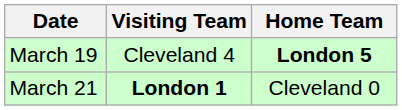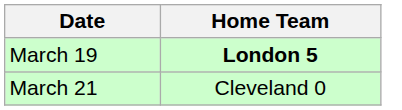- column: Visiting Team | Cleveland 4 | London 1
